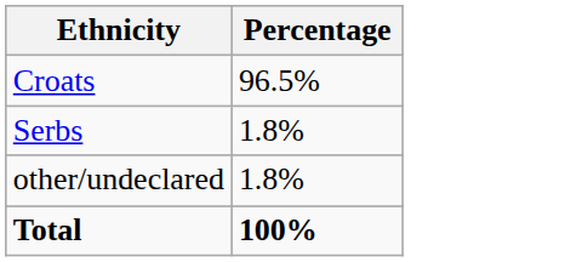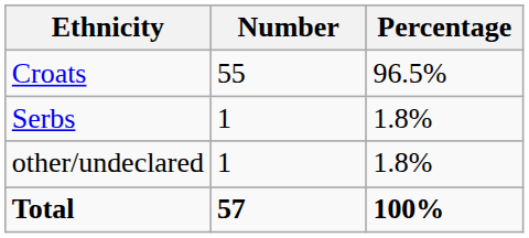+ column: Number | 55 | 1 | 1 | 57
